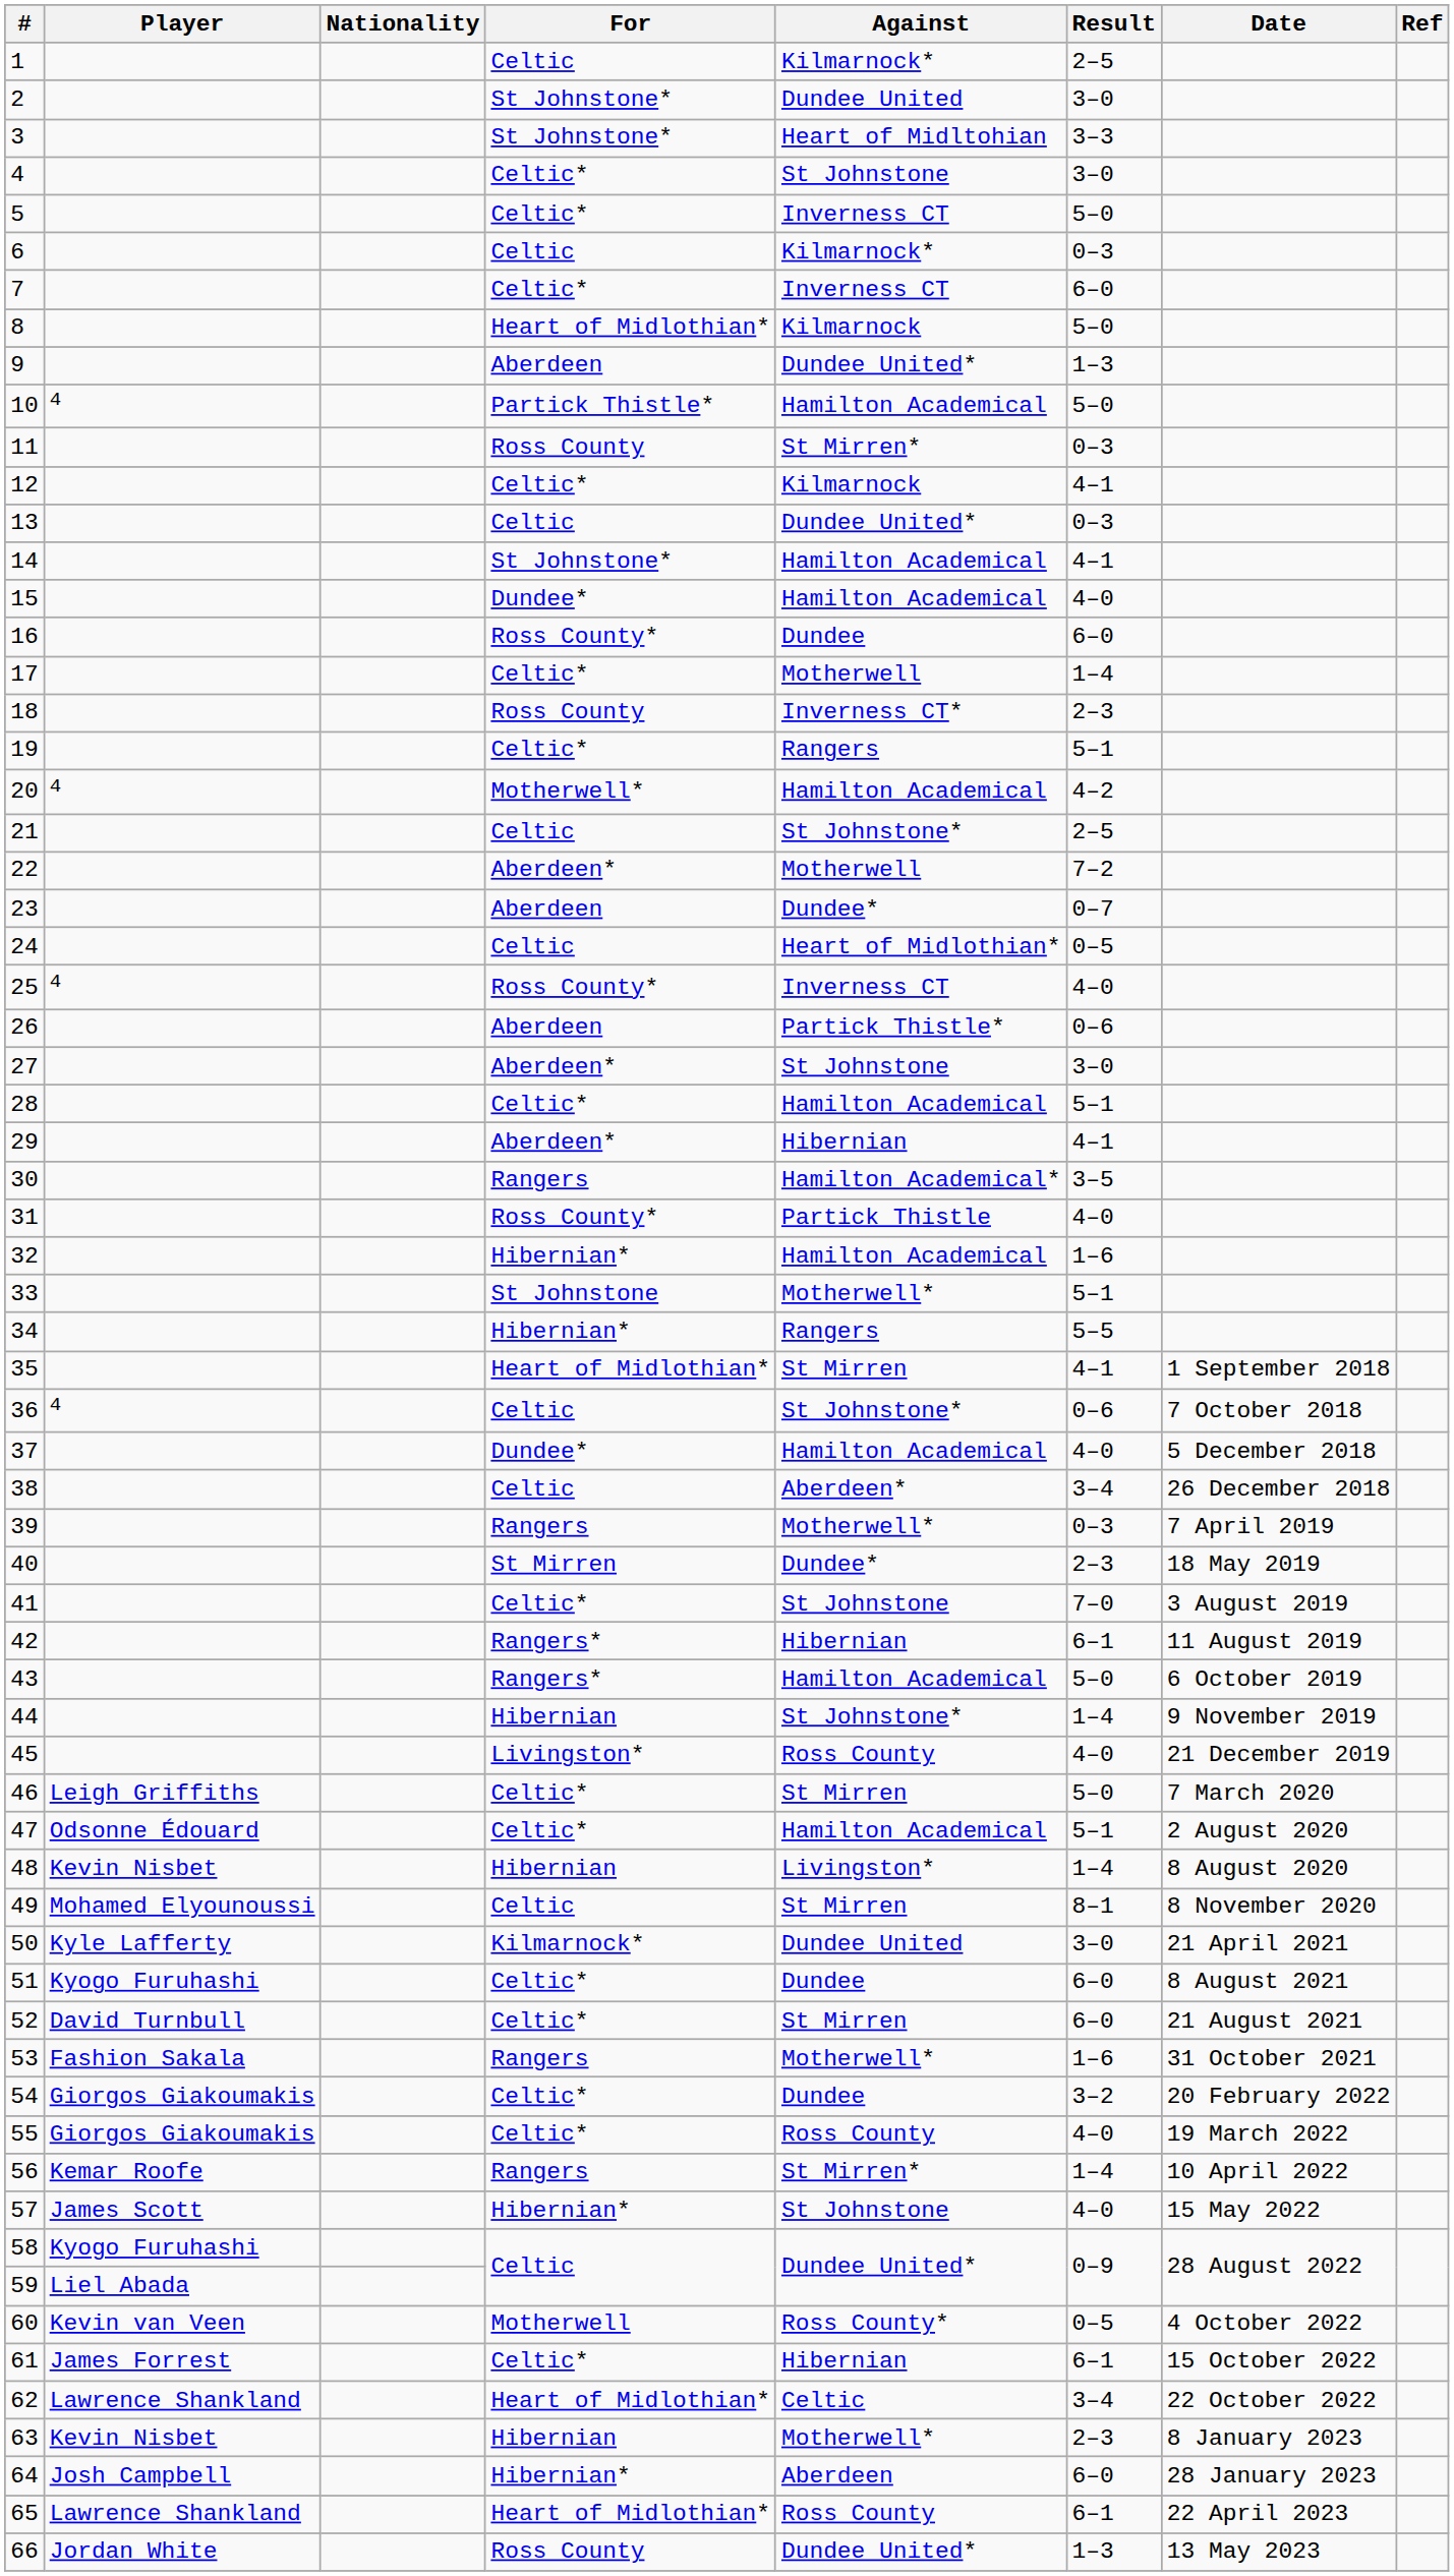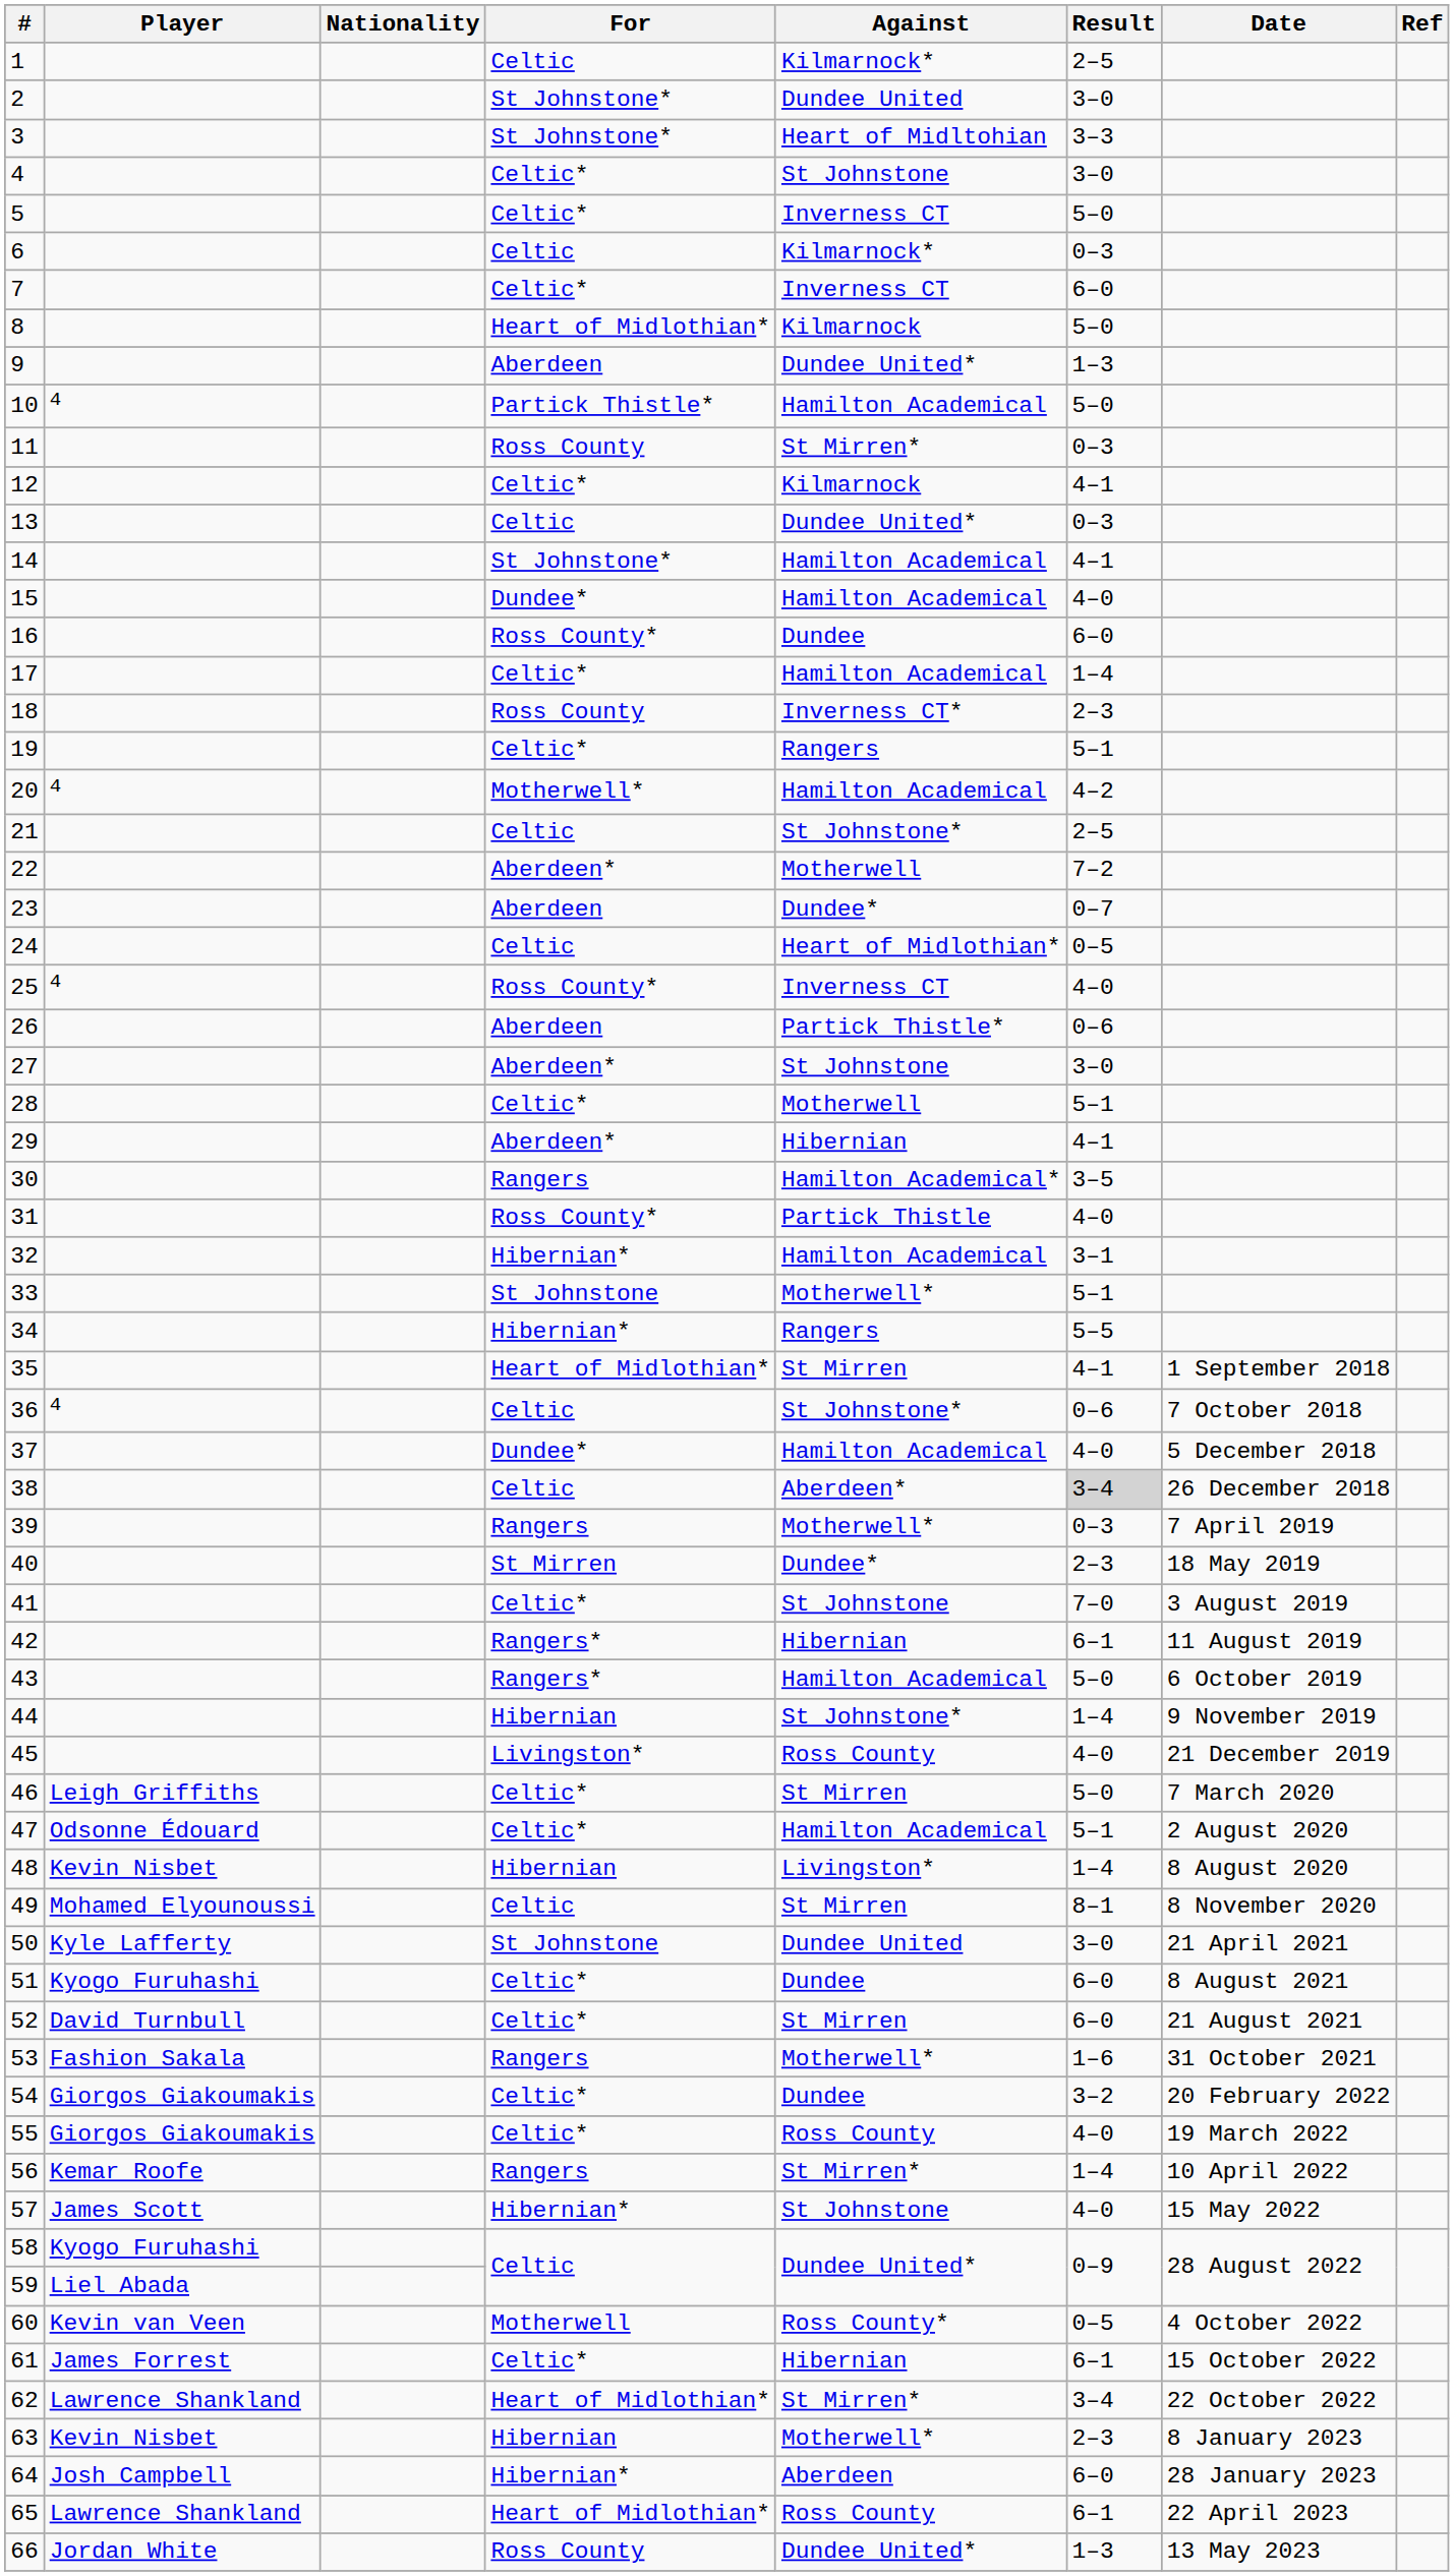17 | Against: Motherwell -> Hamilton Academical
28 | Against: Hamilton Academical -> Motherwell
32 | Result: 1–6 -> 3–1
38 | Result: no background -> lightgrey background
50 | For: Kilmarnock* -> St Johnstone
62 | Against: Celtic -> St Mirren*
